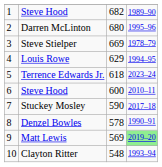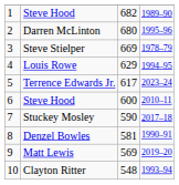Terrence Edwards Jr. | column 3: 618 -> 617
Denzel Bowles | column 3: 578 -> 581
Matt Lewis | column 4: lightgreen background -> no background
